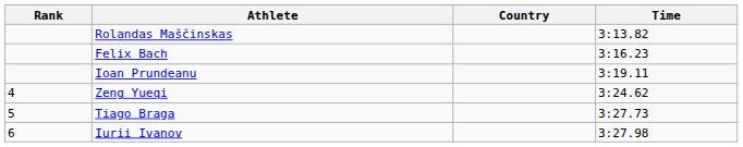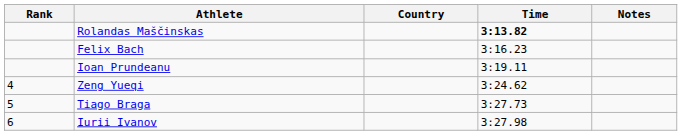+ column: Notes
Rolandas Maščinskas | Time: normal -> bold
